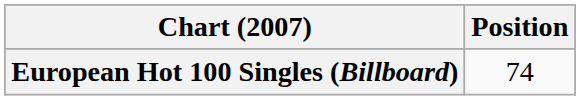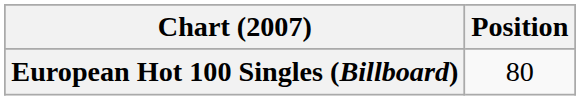European Hot 100 Singles (Billboard) | Position: 74 -> 80
